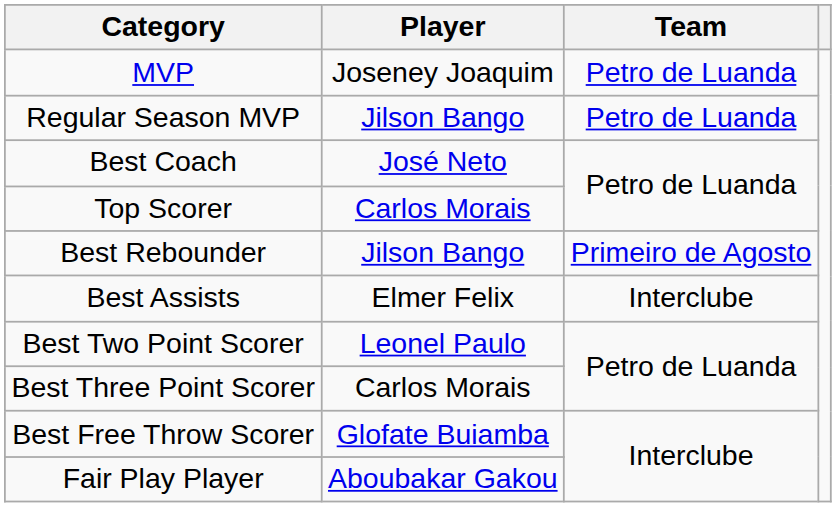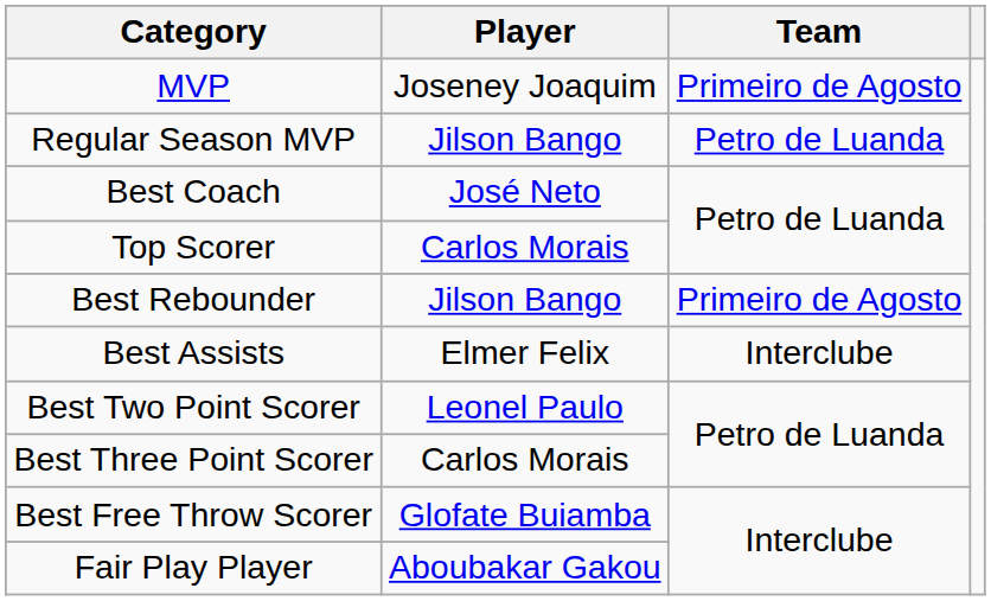MVP | Team: Petro de Luanda -> Primeiro de Agosto
